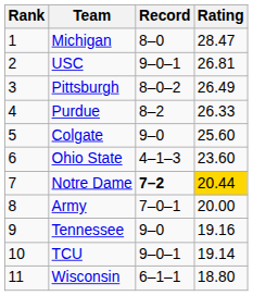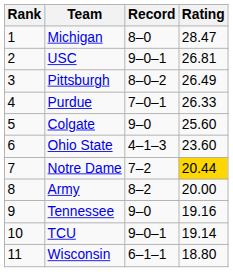Purdue | Record: 8–2 -> 7–0–1
Notre Dame | Record: bold -> normal
Army | Record: 7–0–1 -> 8–2
